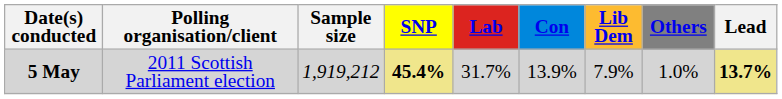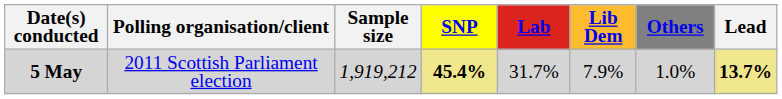- column: Con | 13.9%
